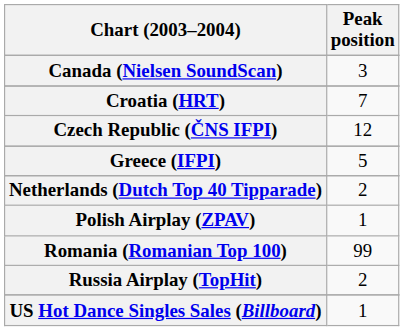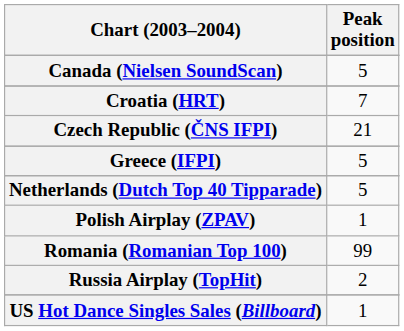Canada (Nielsen SoundScan) | Peak position: 3 -> 5
Czech Republic (ČNS IFPI) | Peak position: 12 -> 21
Netherlands (Dutch Top 40 Tipparade) | Peak position: 2 -> 5
